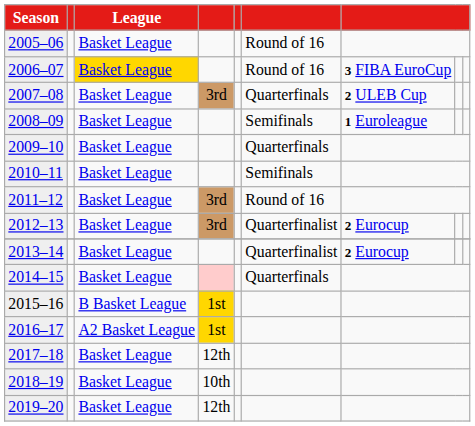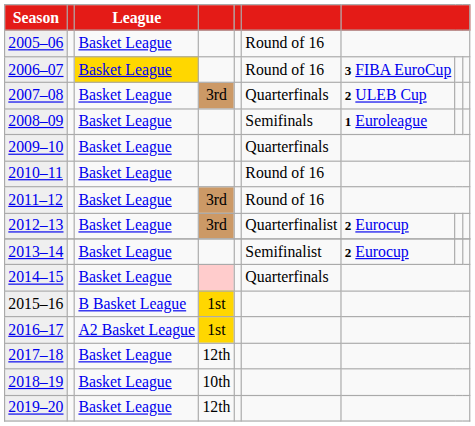2010–11 | column 6: Semifinals -> Round of 16
2013–14 | column 6: Quarterfinalist -> Semifinalist
